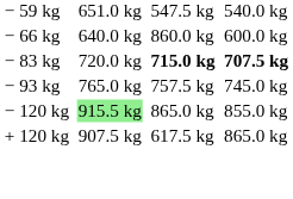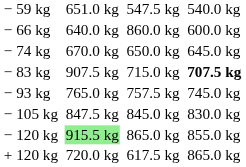+ row: − 74 kg | 670.0 kg | 650.0 kg | 645.0 kg
− 83 kg | column 3: 720.0 kg -> 907.5 kg
− 83 kg | column 5: bold -> normal
+ row: − 105 kg | 847.5 kg | 845.0 kg | 830.0 kg
+ 120 kg | column 3: 907.5 kg -> 720.0 kg
